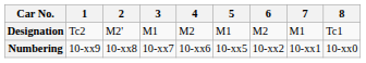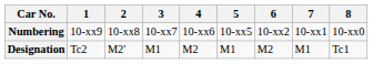rows swapped: Designation <-> Numbering
